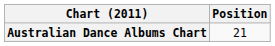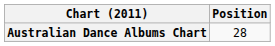Australian Dance Albums Chart | Position: 21 -> 28
